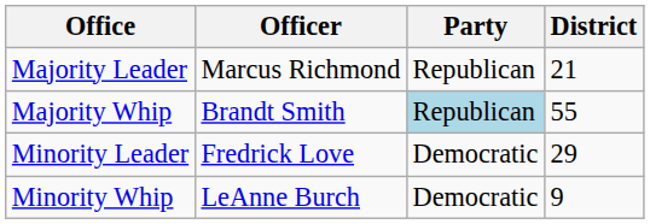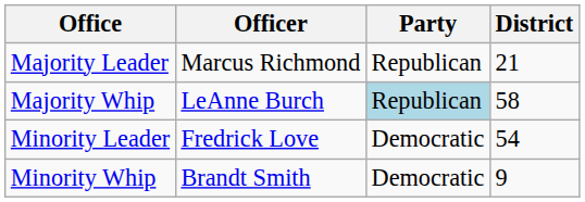Majority Whip | Officer: Brandt Smith -> LeAnne Burch
Majority Whip | District: 55 -> 58
Minority Leader | District: 29 -> 54
Minority Whip | Officer: LeAnne Burch -> Brandt Smith
